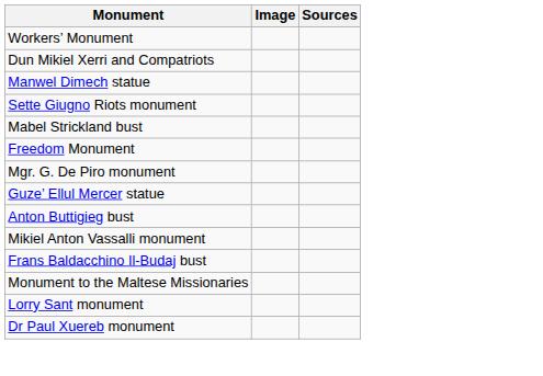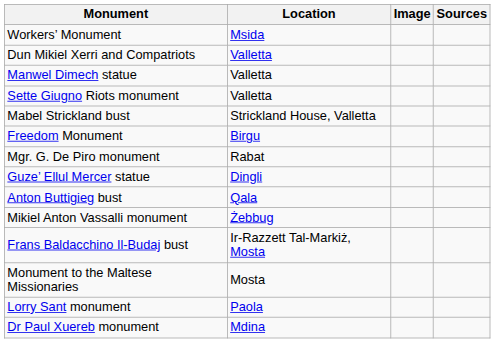+ column: Location | Msida | Valletta | Valletta | Valletta | Strickland House, Valletta | Birgu | Rabat | Dingli | Qala | Żebbug | Ir-Razzett Tal-Markiż, Mosta | Mosta | Paola | Mdina
